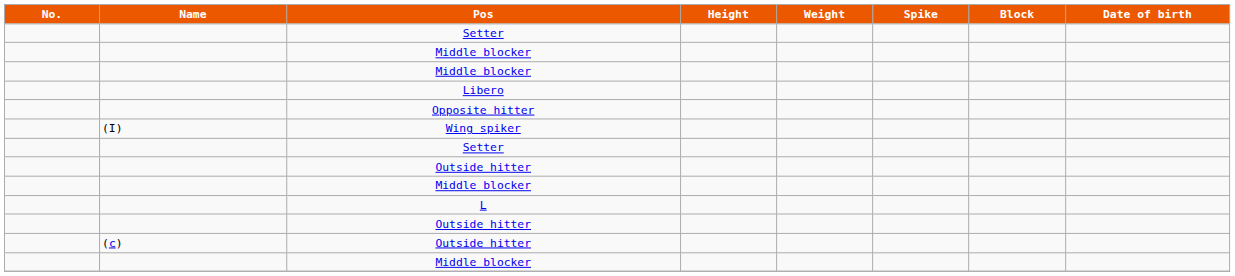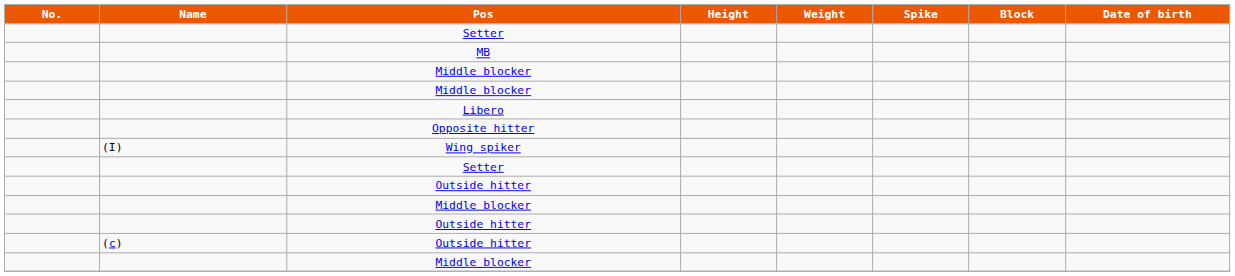+ row: MB
- row: L
